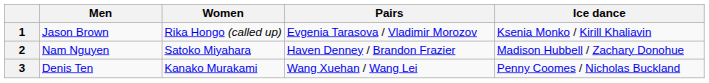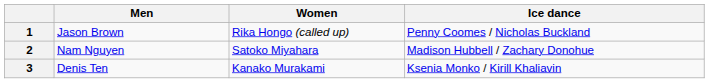- column: Pairs | Evgenia Tarasova / Vladimir Morozov | Haven Denney / Brandon Frazier | Wang Xuehan / Wang Lei
1 | Ice dance: Ksenia Monko / Kirill Khaliavin -> Penny Coomes / Nicholas Buckland
3 | Ice dance: Penny Coomes / Nicholas Buckland -> Ksenia Monko / Kirill Khaliavin
